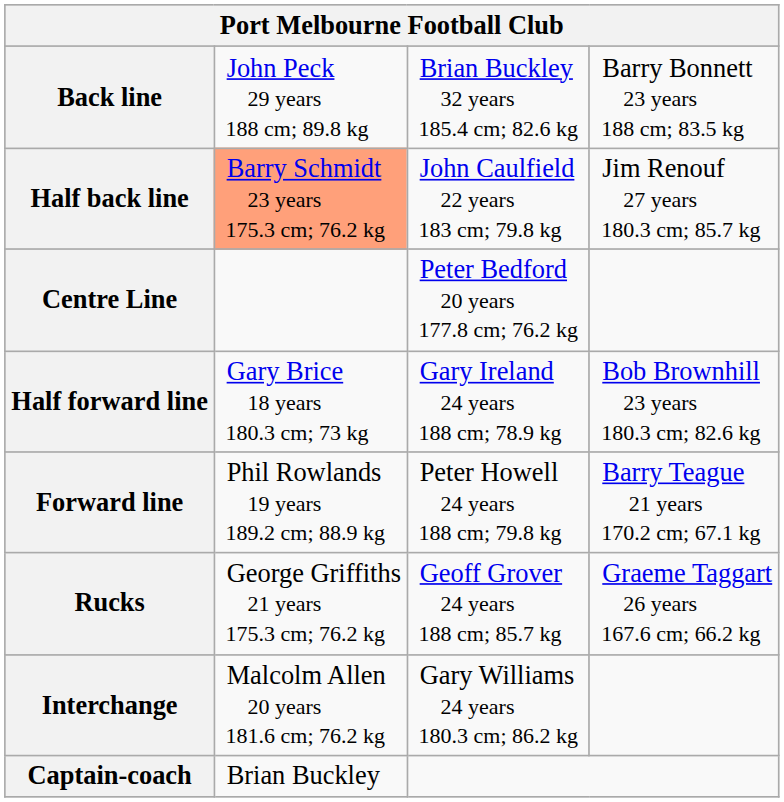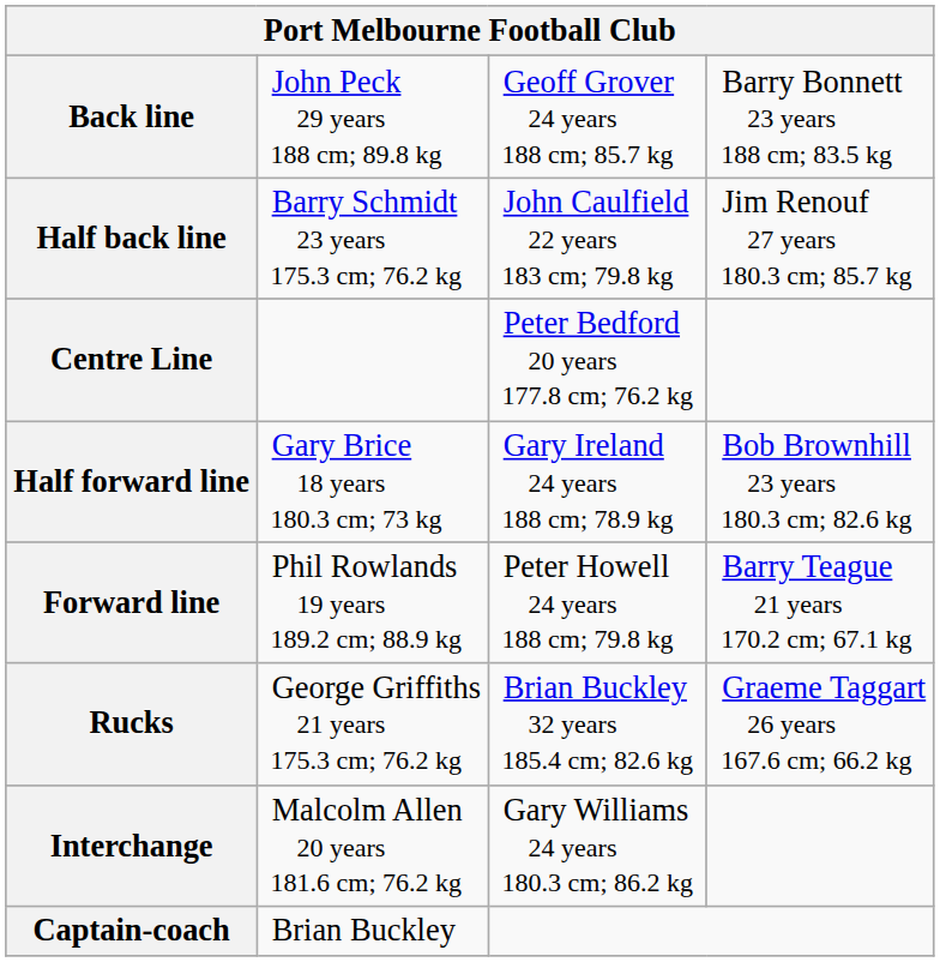Back line | column 3: Brian Buckley 32 years 185.4 cm; 82.6 kg -> Geoff Grover 24 years 188 cm; 85.7 kg
Half back line | column 2: lightsalmon background -> no background
Rucks | column 3: Geoff Grover 24 years 188 cm; 85.7 kg -> Brian Buckley 32 years 185.4 cm; 82.6 kg
